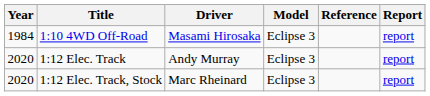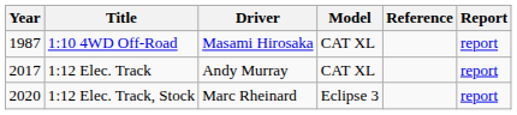1:10 4WD Off-Road | Year: 1984 -> 1987
1:10 4WD Off-Road | Model: Eclipse 3 -> CAT XL
1:12 Elec. Track | Year: 2020 -> 2017
1:12 Elec. Track | Model: Eclipse 3 -> CAT XL
